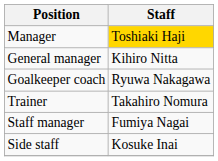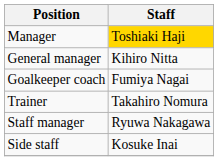Goalkeeper coach | Staff: Ryuwa Nakagawa -> Fumiya Nagai
Staff manager | Staff: Fumiya Nagai -> Ryuwa Nakagawa
